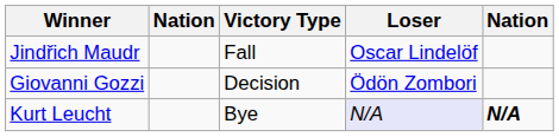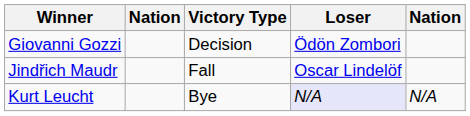rows swapped: Giovanni Gozzi <-> Jindřich Maudr
Kurt Leucht | column 5: bold -> normal
